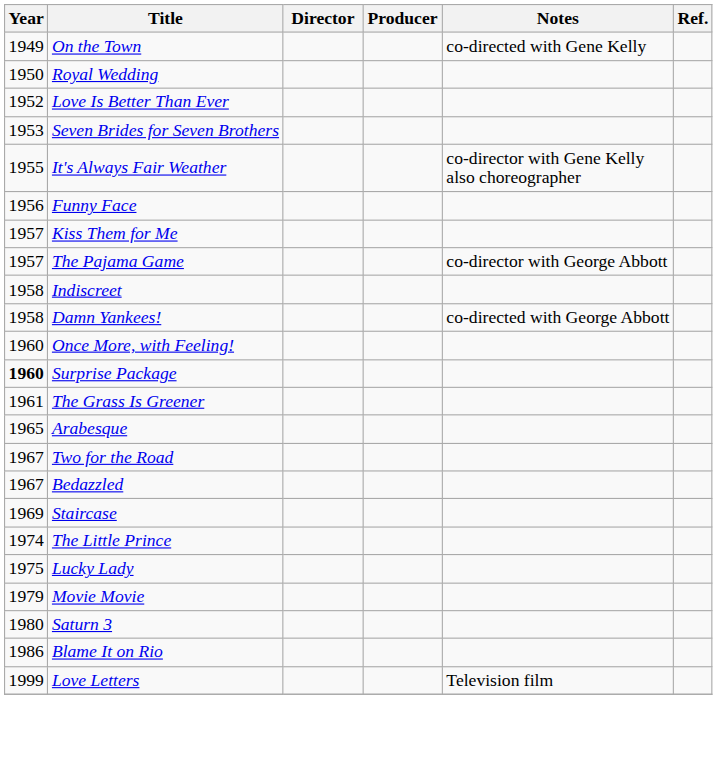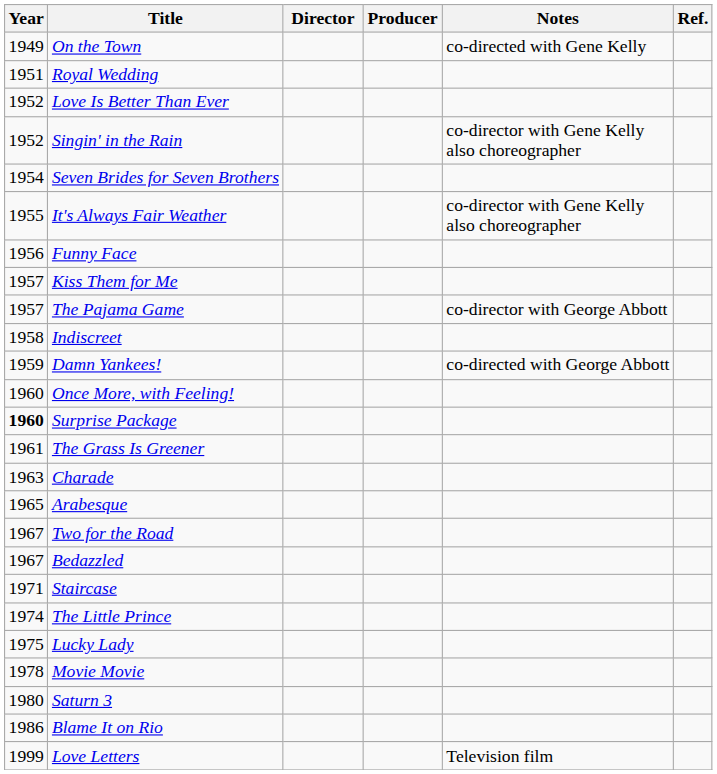Royal Wedding | Year: 1950 -> 1951
+ row: 1952 | Singin' in the Rain | co-director with Gene Kelly also choreographer
Seven Brides for Seven Brothers | Year: 1953 -> 1954
Damn Yankees! | Year: 1958 -> 1959
+ row: 1963 | Charade
Staircase | Year: 1969 -> 1971
Movie Movie | Year: 1979 -> 1978
